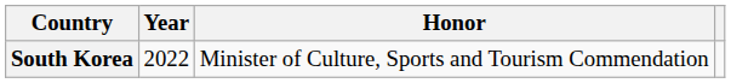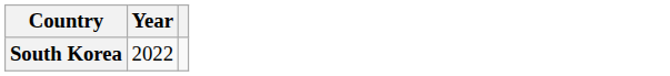- column: Honor | Minister of Culture, Sports and Tourism Commendation
